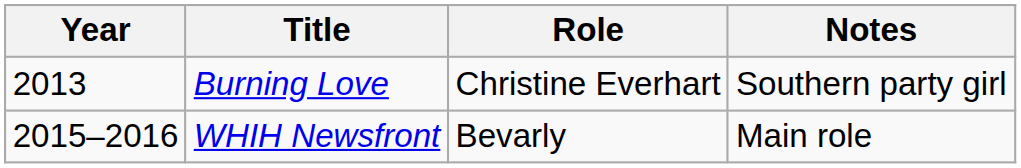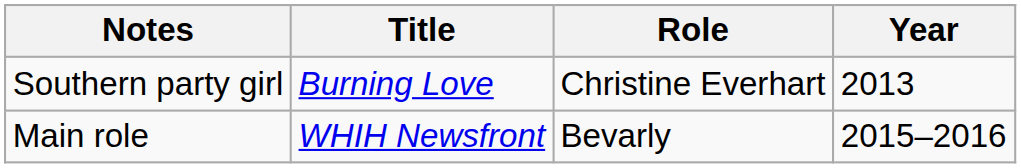columns swapped: Year <-> Notes
